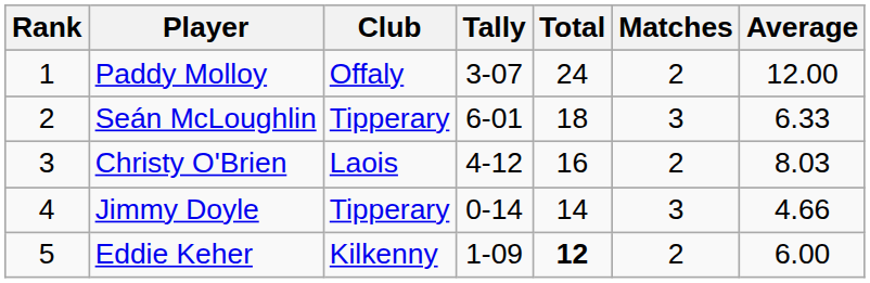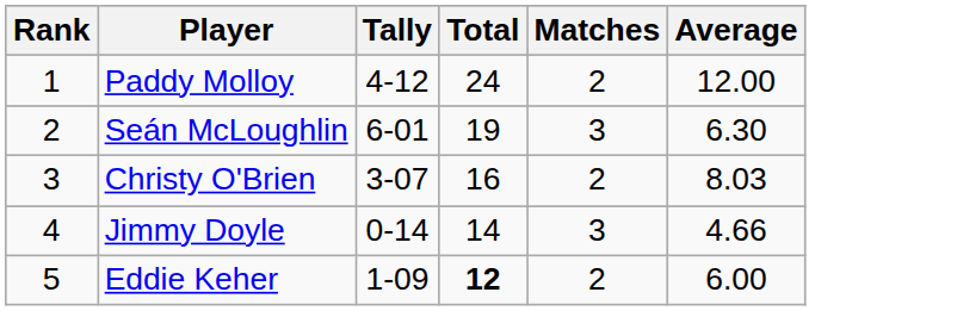- column: Club | Offaly | Tipperary | Laois | Tipperary | Kilkenny
Paddy Molloy | Tally: 3-07 -> 4-12
Seán McLoughlin | Total: 18 -> 19
Seán McLoughlin | Average: 6.33 -> 6.30
Christy O'Brien | Tally: 4-12 -> 3-07
